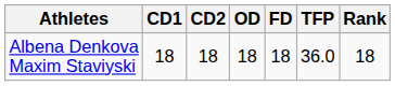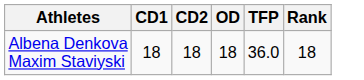- column: FD | 18
